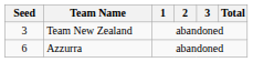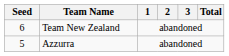Team New Zealand | Seed: 3 -> 6
Azzurra | Seed: 6 -> 5
